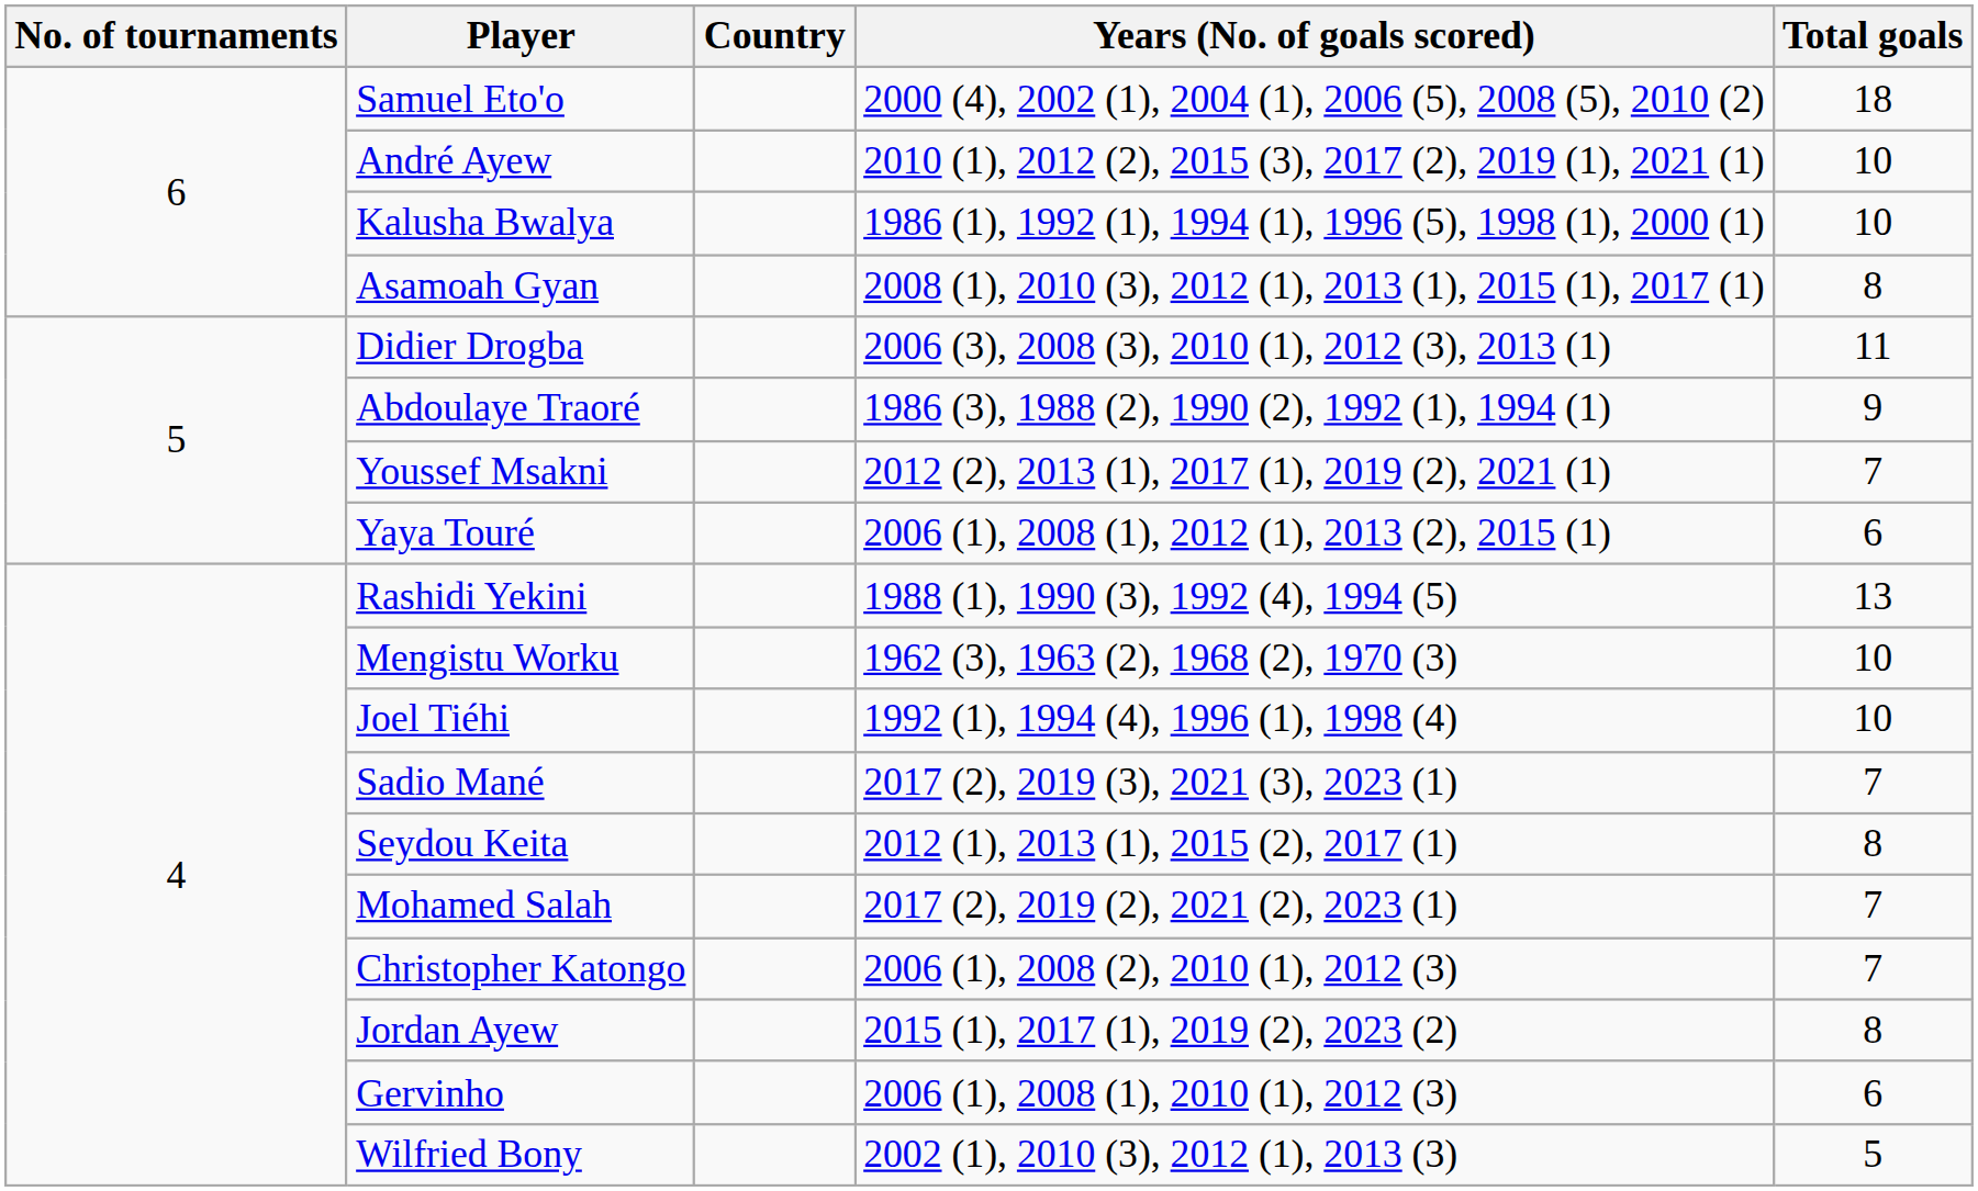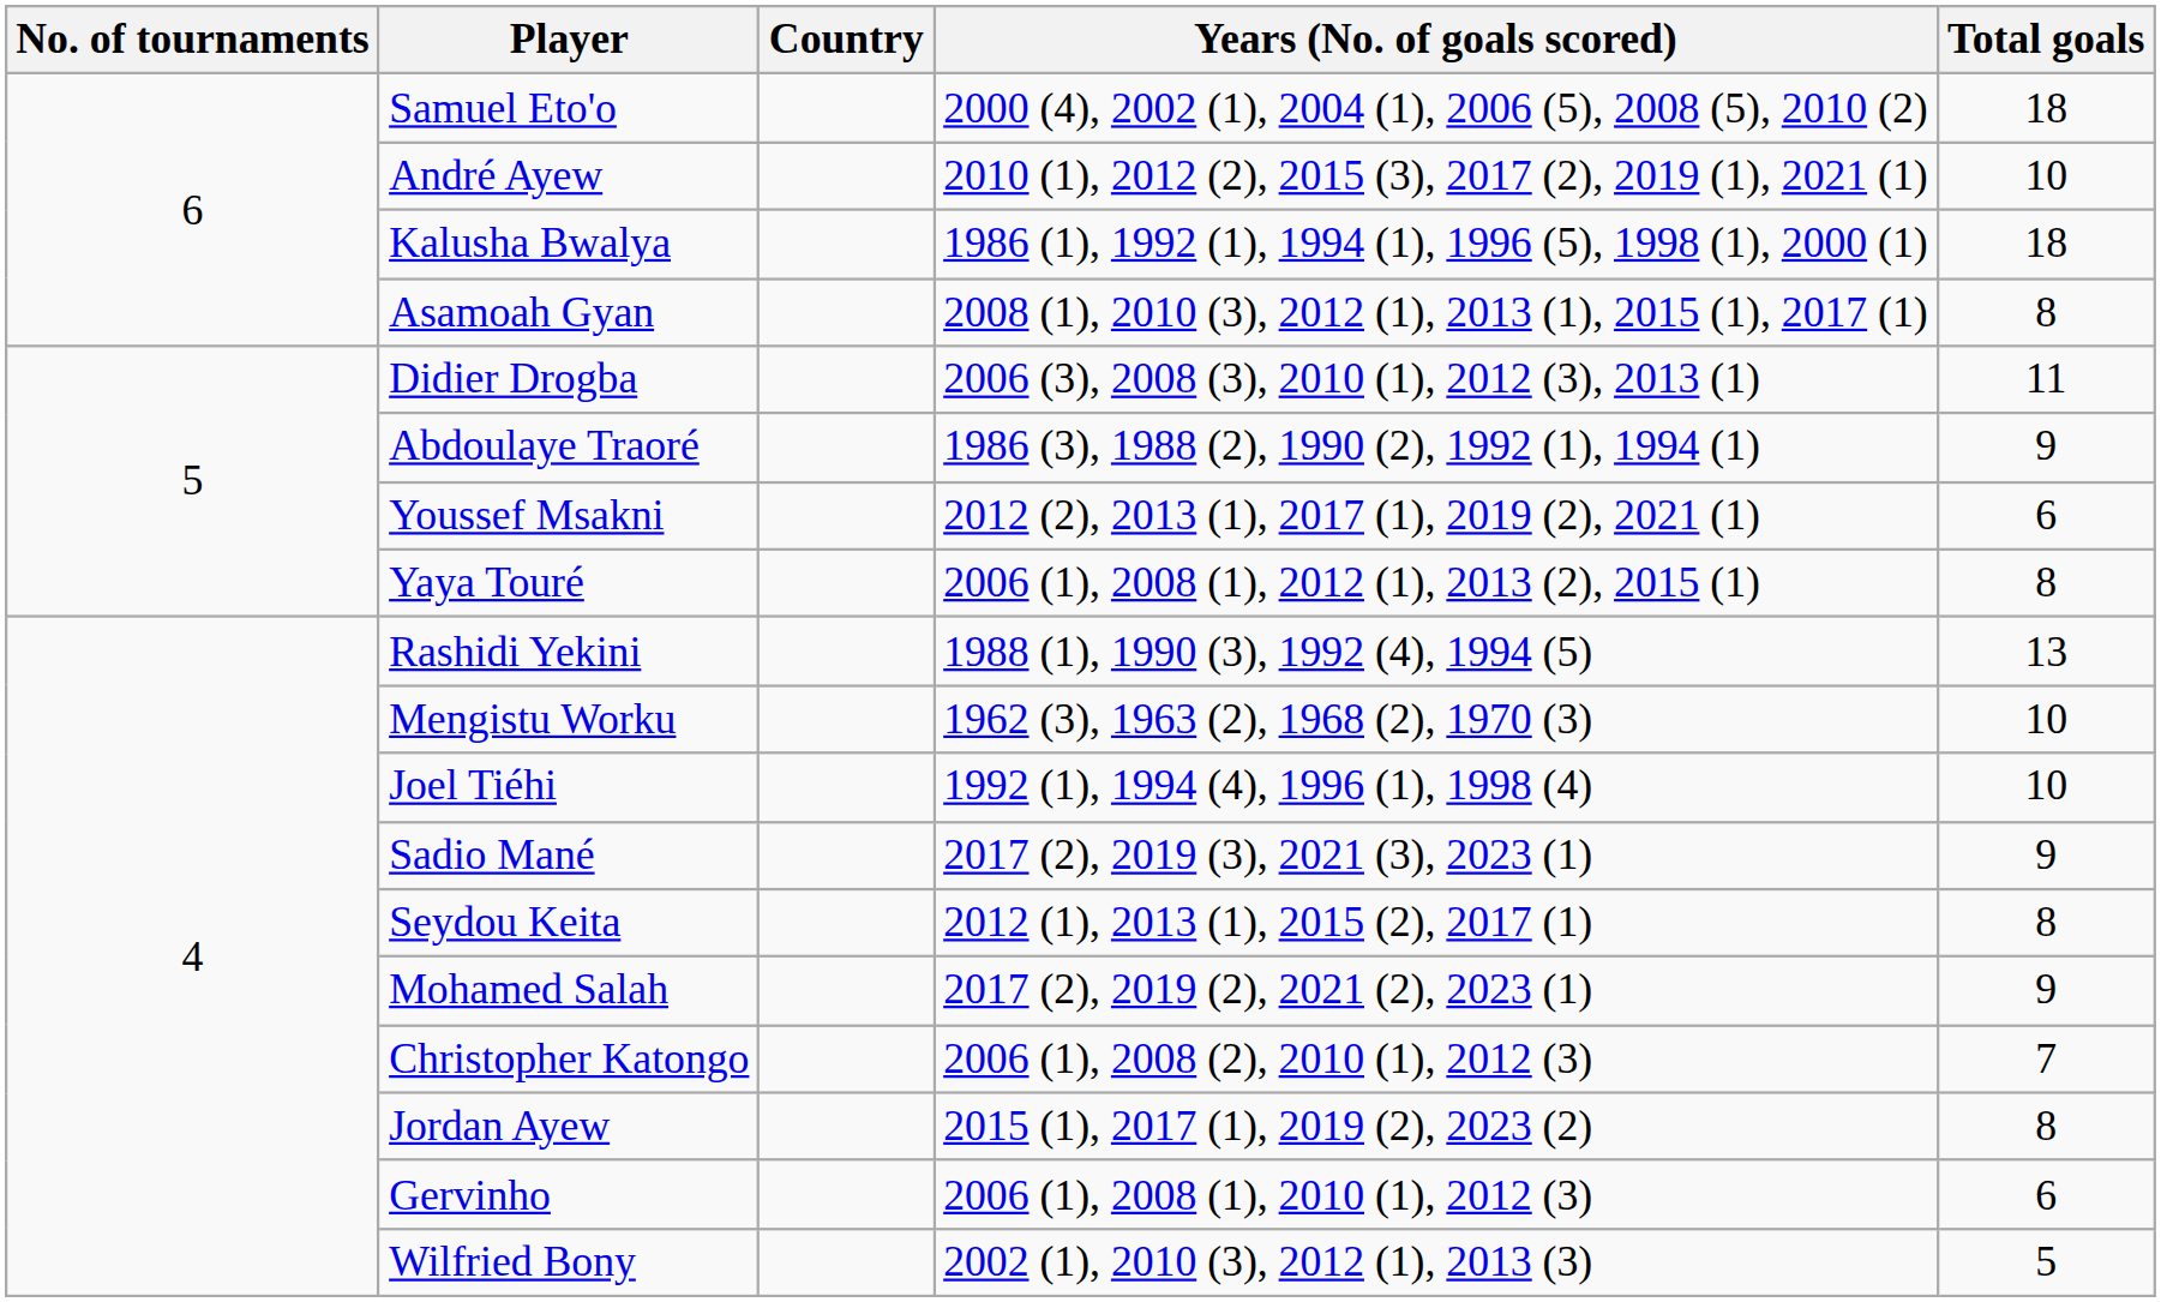Kalusha Bwalya | Total goals: 10 -> 18
Youssef Msakni | Total goals: 7 -> 6
Yaya Touré | Total goals: 6 -> 8
Sadio Mané | Total goals: 7 -> 9
Mohamed Salah | Total goals: 7 -> 9
